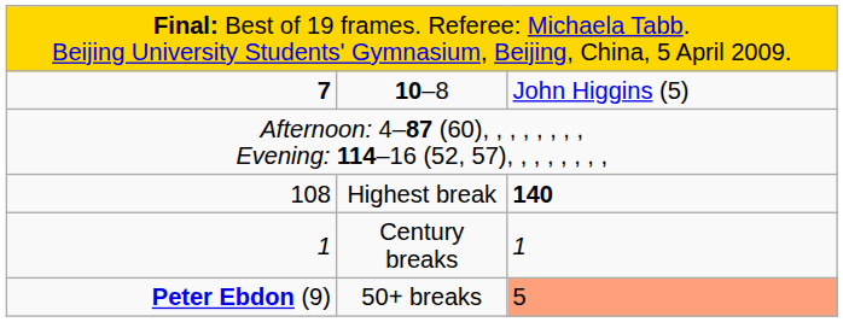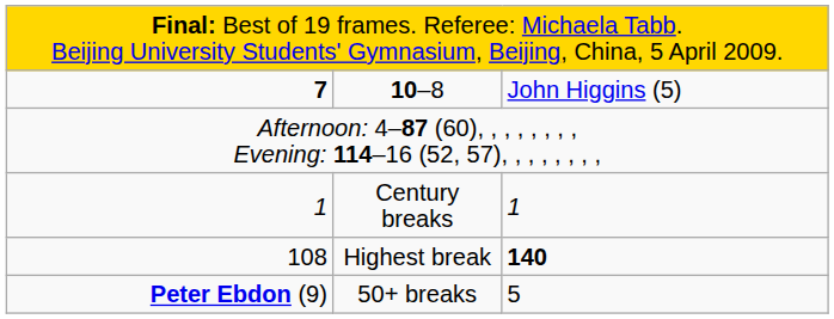rows swapped: Highest break <-> Century breaks
50+ breaks | column 3: lightsalmon background -> no background
